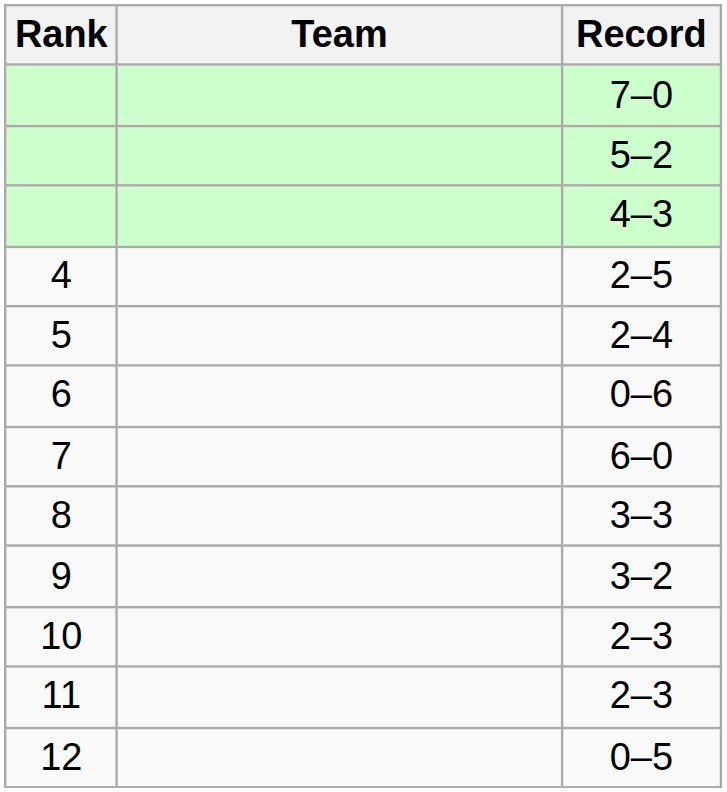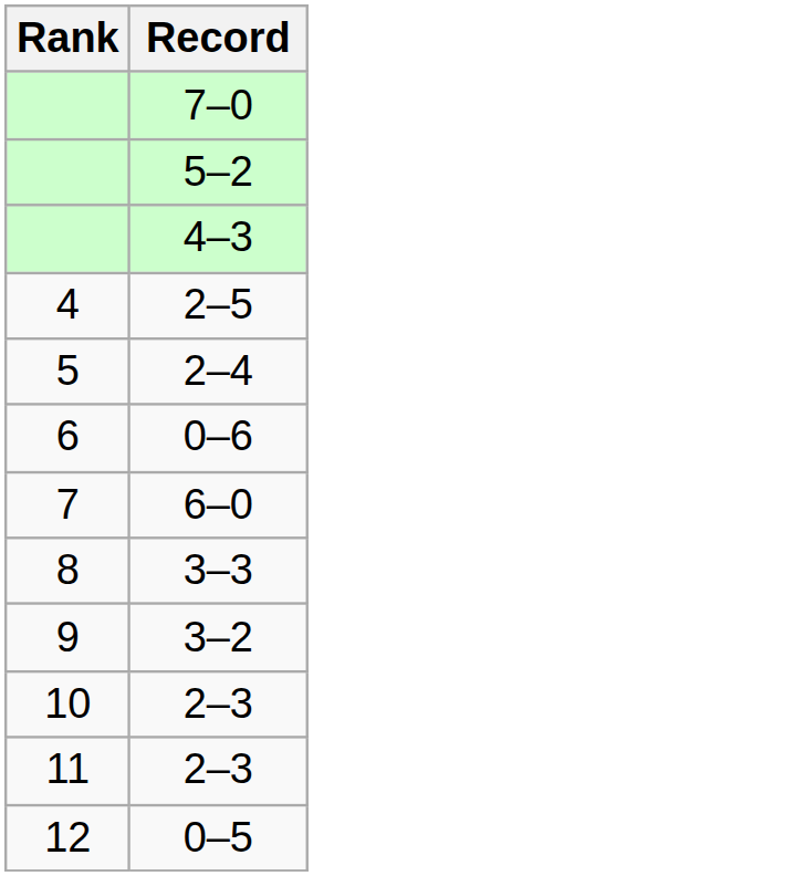- column: Team
